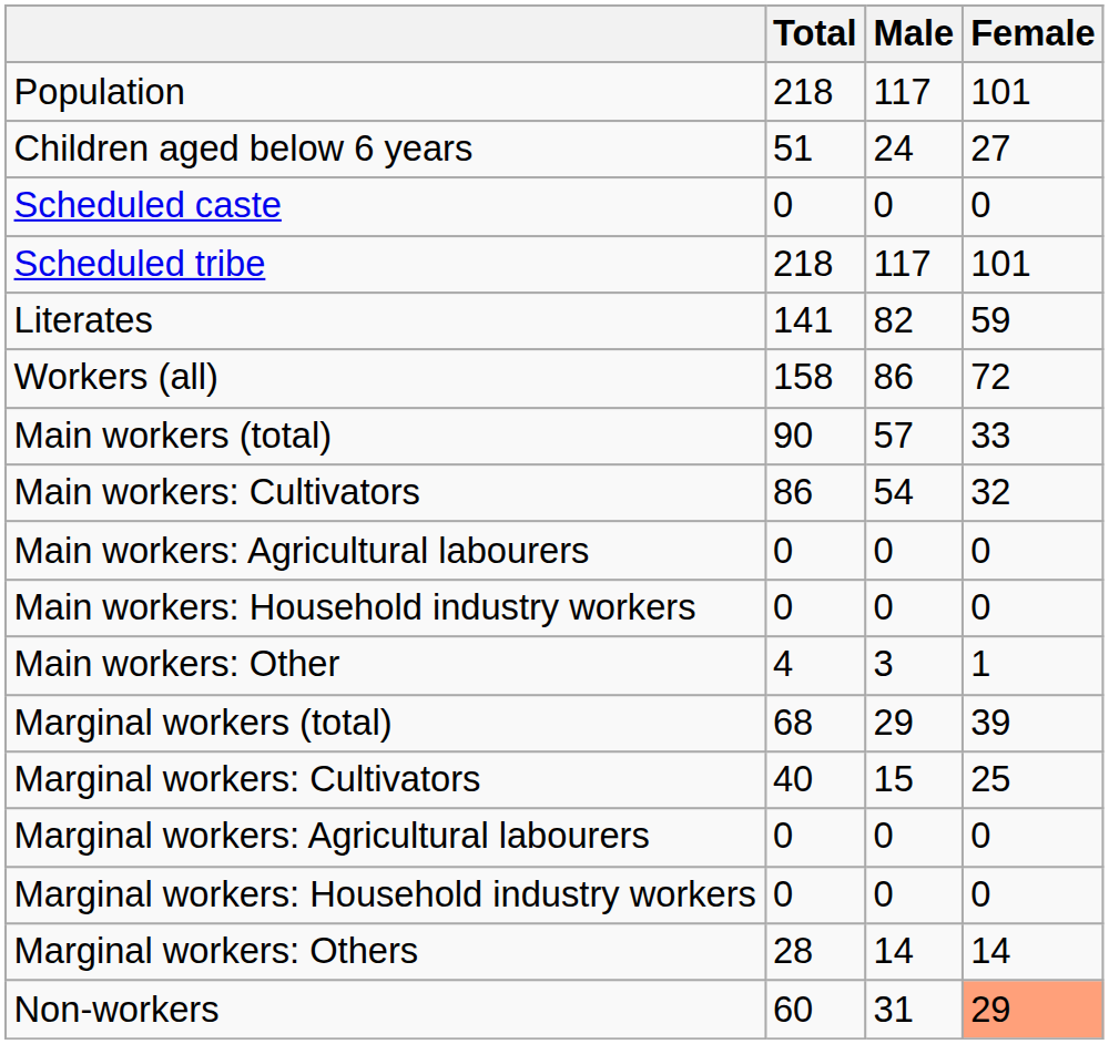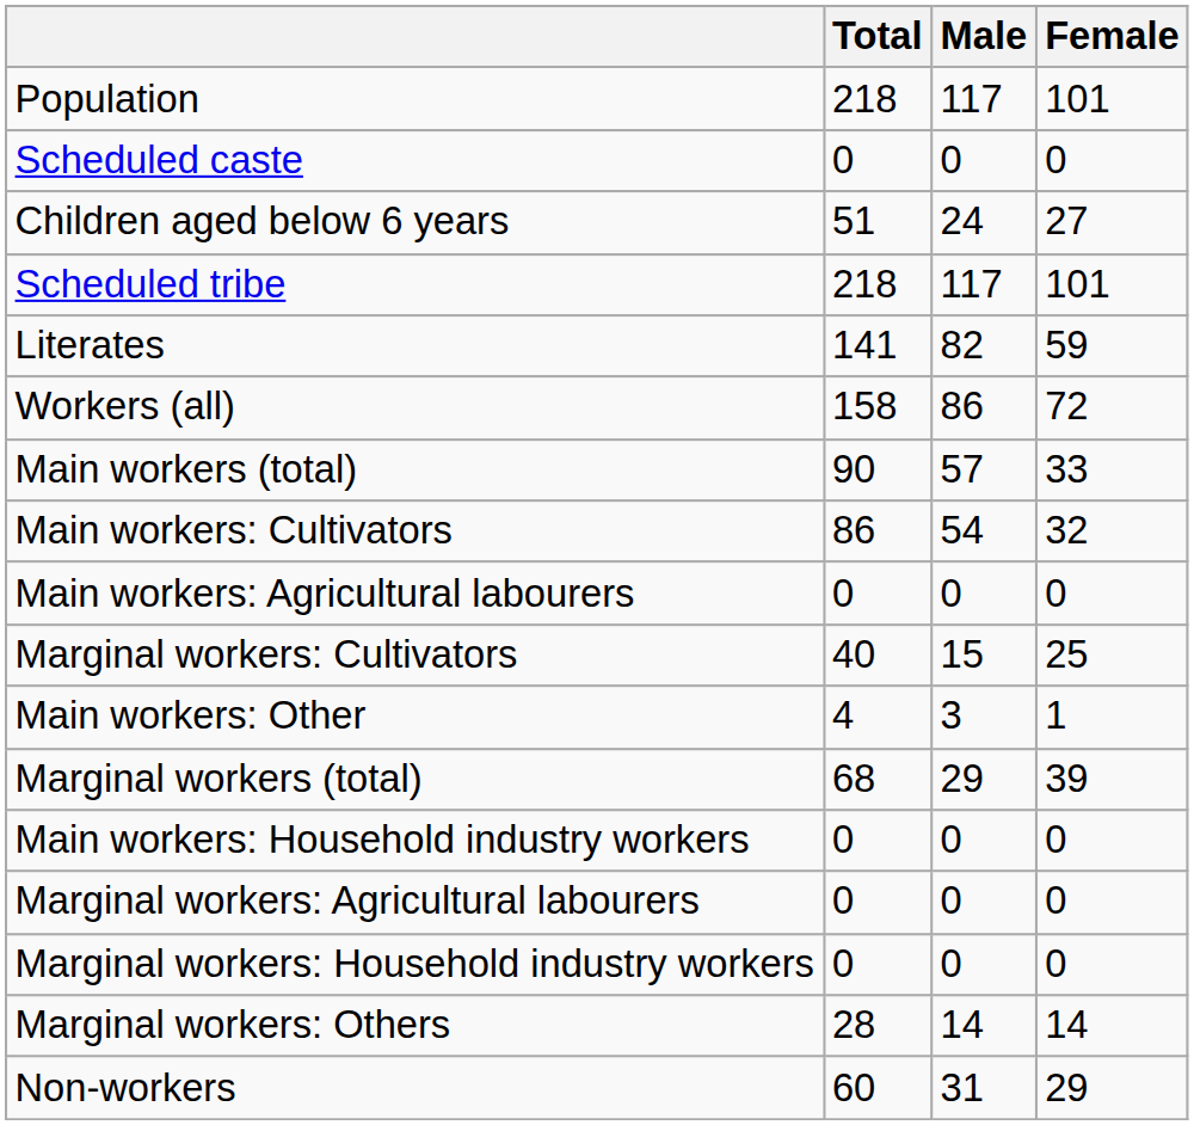rows swapped: Children aged below 6 years <-> Scheduled caste
rows swapped: Main workers: Household industry workers <-> Marginal workers: Cultivators
Non-workers | Female: lightsalmon background -> no background
